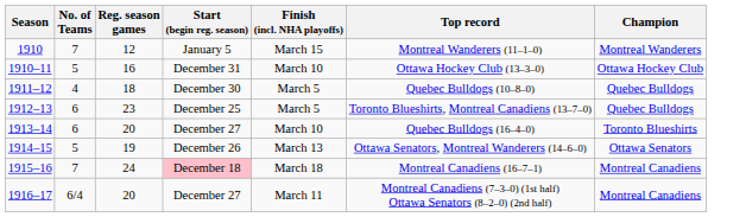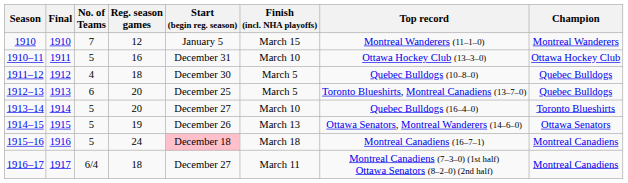+ column: Final | 1910 | 1911 | 1912 | 1913 | 1914 | 1915 | 1916 | 1917
1912–13 | Reg. season games: 23 -> 20
1913–14 | No. of Teams: 6 -> 5
1915–16 | No. of Teams: 7 -> 5
1916–17 | Reg. season games: 20 -> 18
